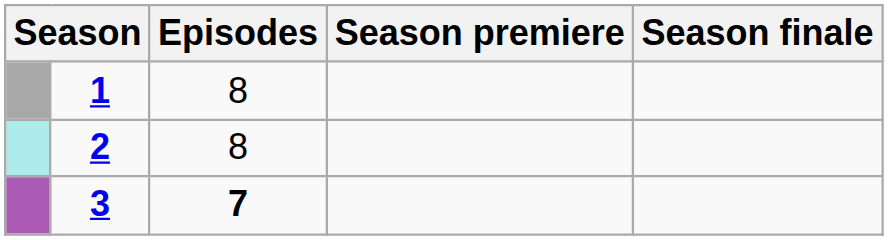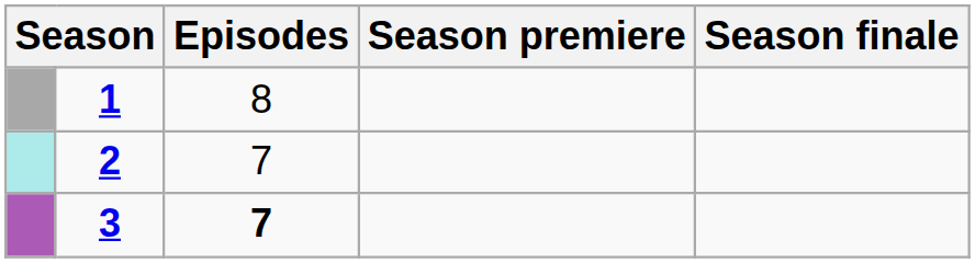2 | Episodes: 8 -> 7
